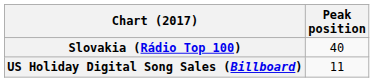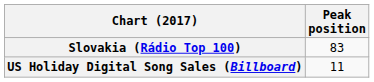Slovakia (Rádio Top 100) | Peak position: 40 -> 83
